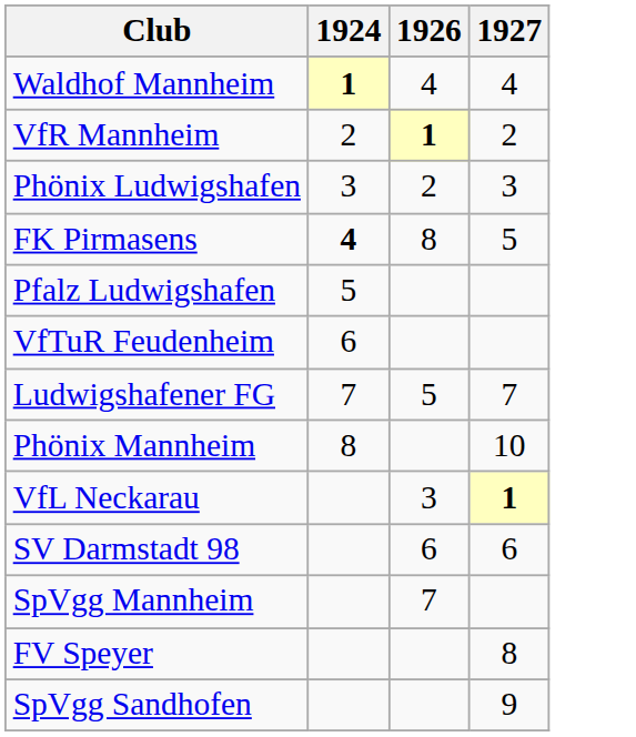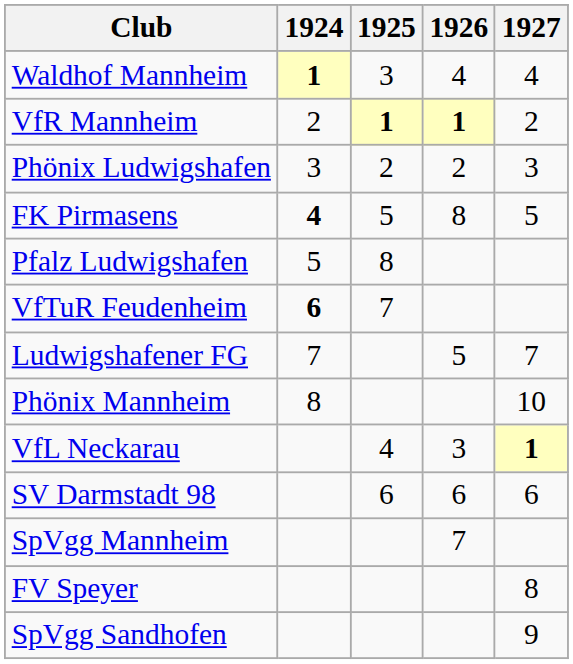+ column: 1925 | 3 | 1 | 2 | 5 | 8 | 7 | 4 | 6
VfTuR Feudenheim | 1924: normal -> bold
